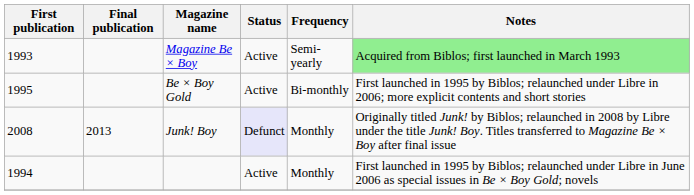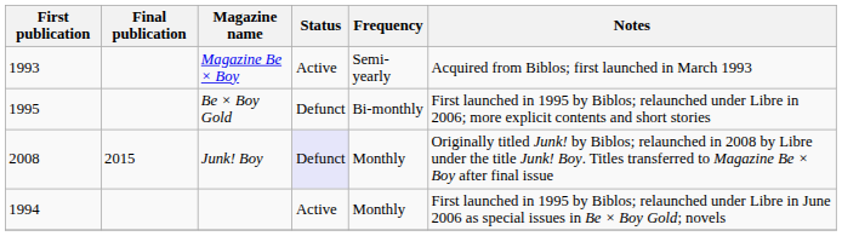Magazine Be × Boy | Notes: lightgreen background -> no background
Be × Boy Gold | Status: Active -> Defunct
Junk! Boy | Final publication: 2013 -> 2015
